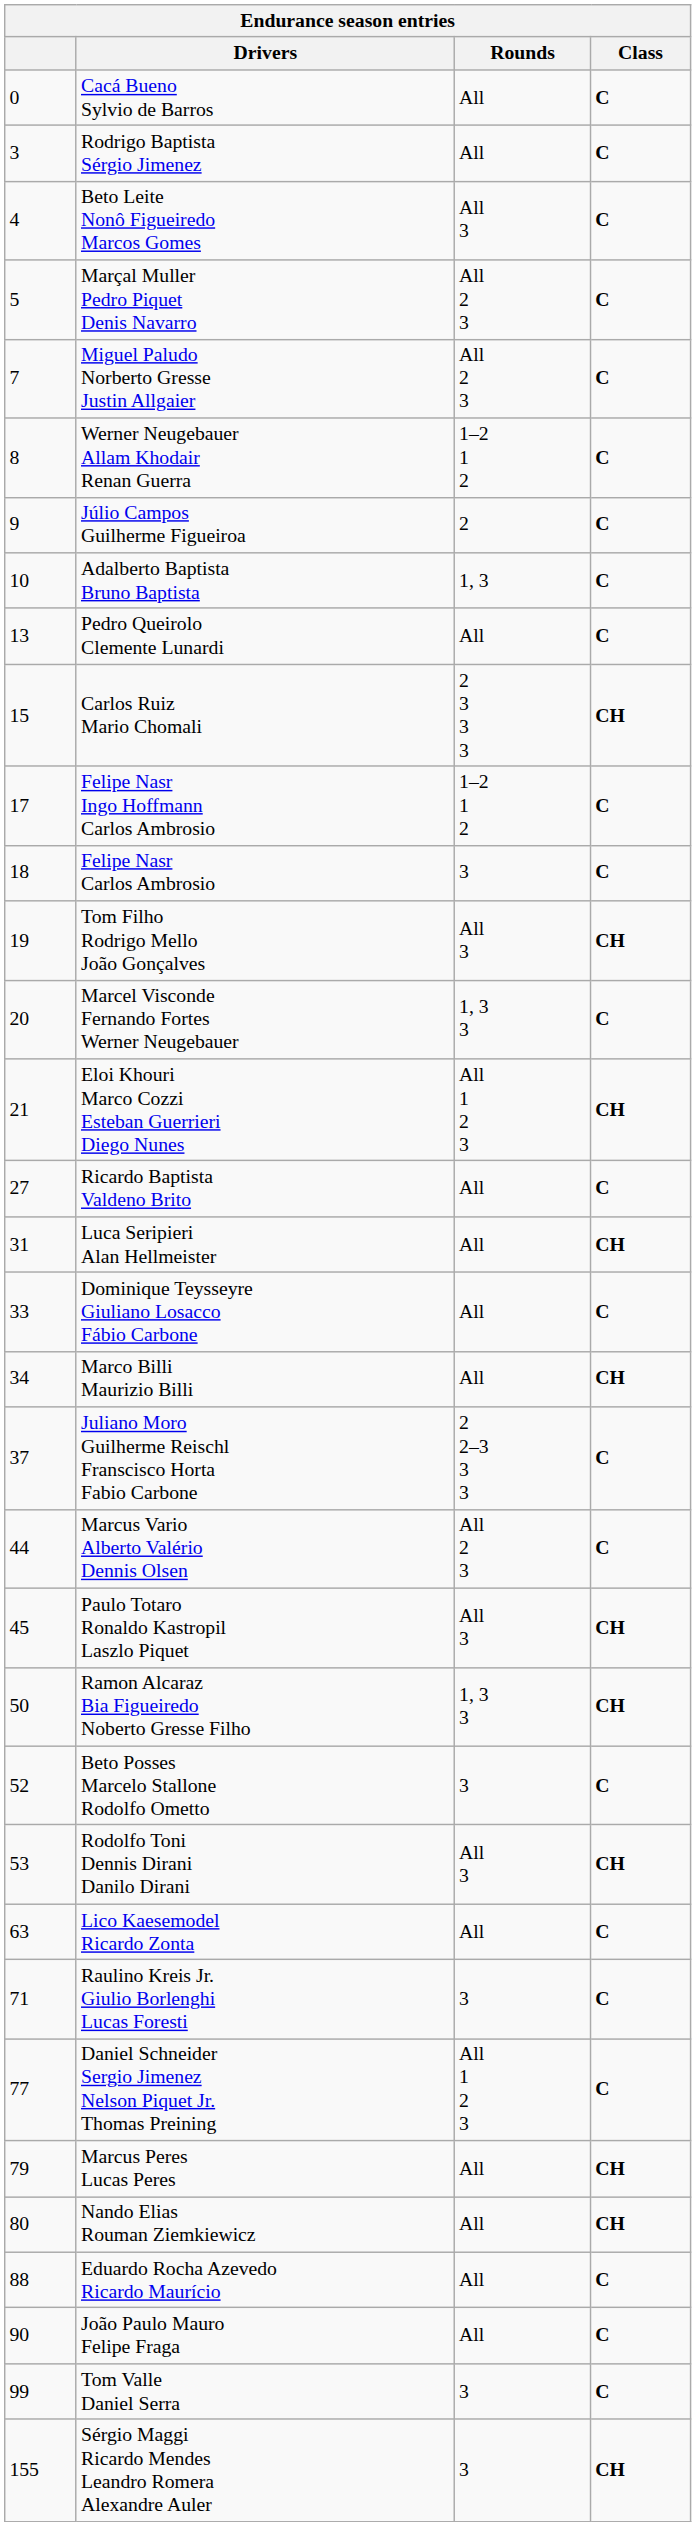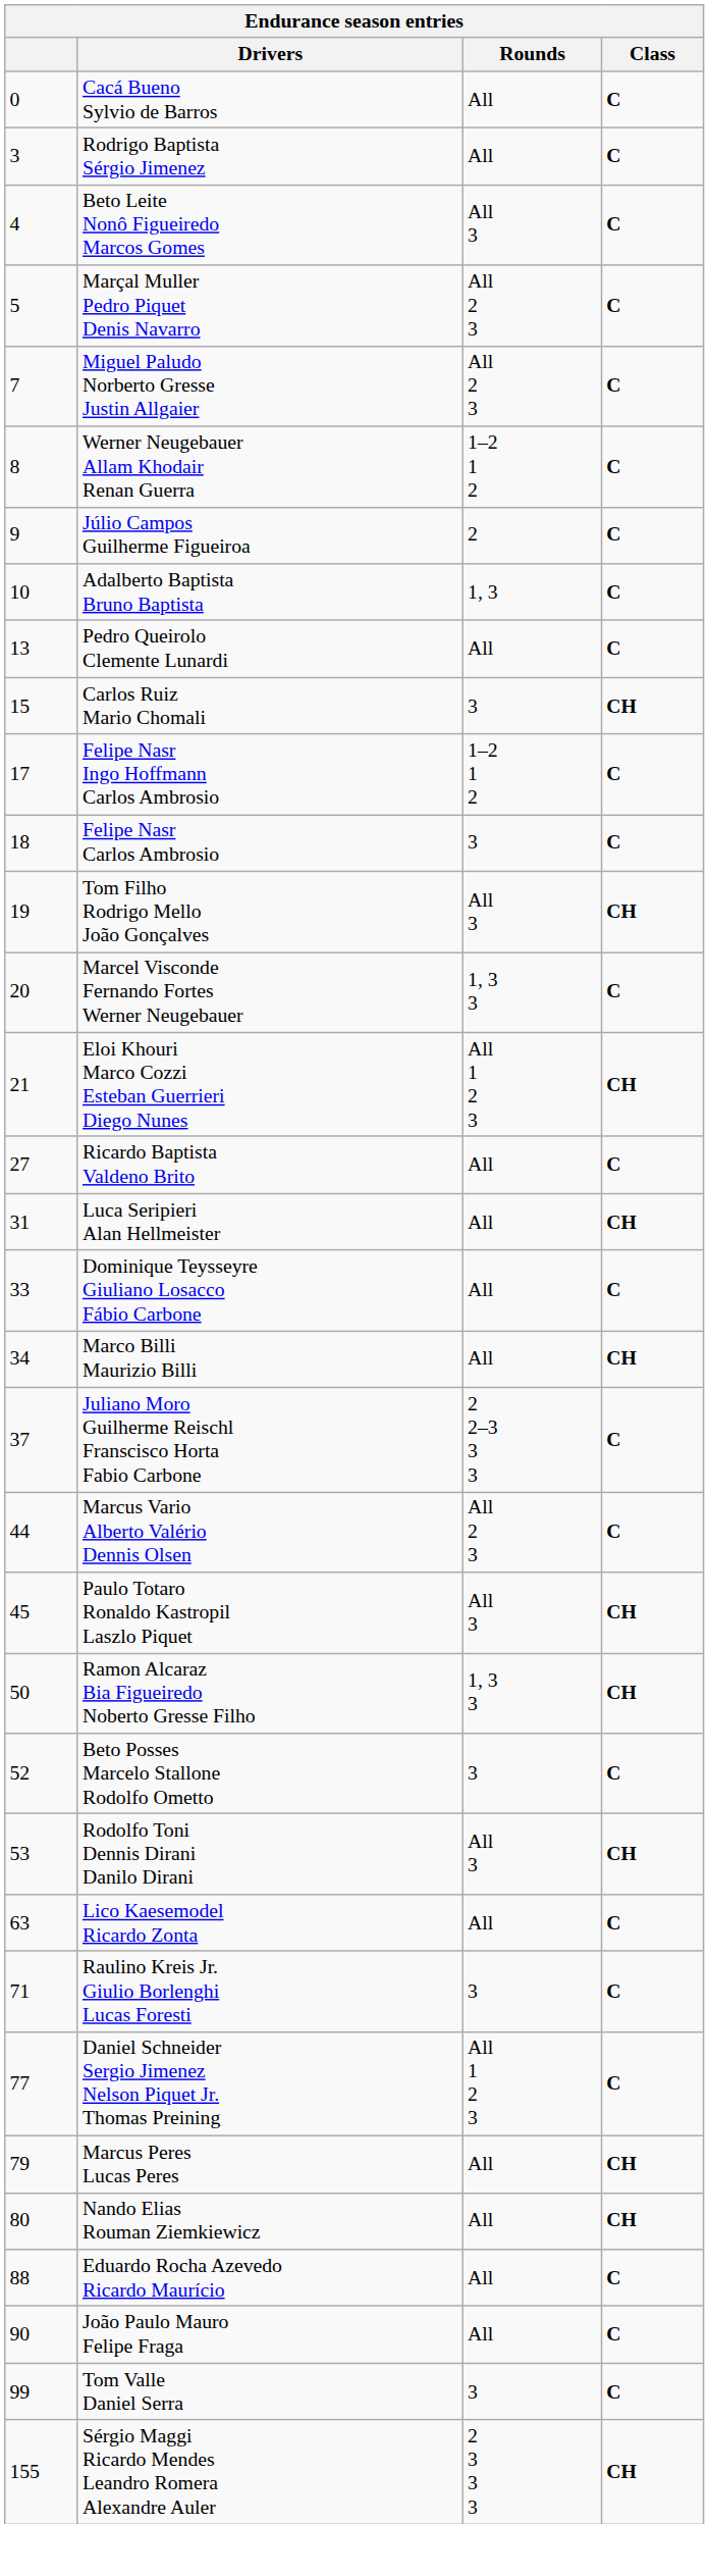Carlos Ruiz Mario Chomali | Rounds: 2 3 3 3 -> 3
Sérgio Maggi Ricardo Mendes Leandro Romera Alexandre Auler | Rounds: 3 -> 2 3 3 3
